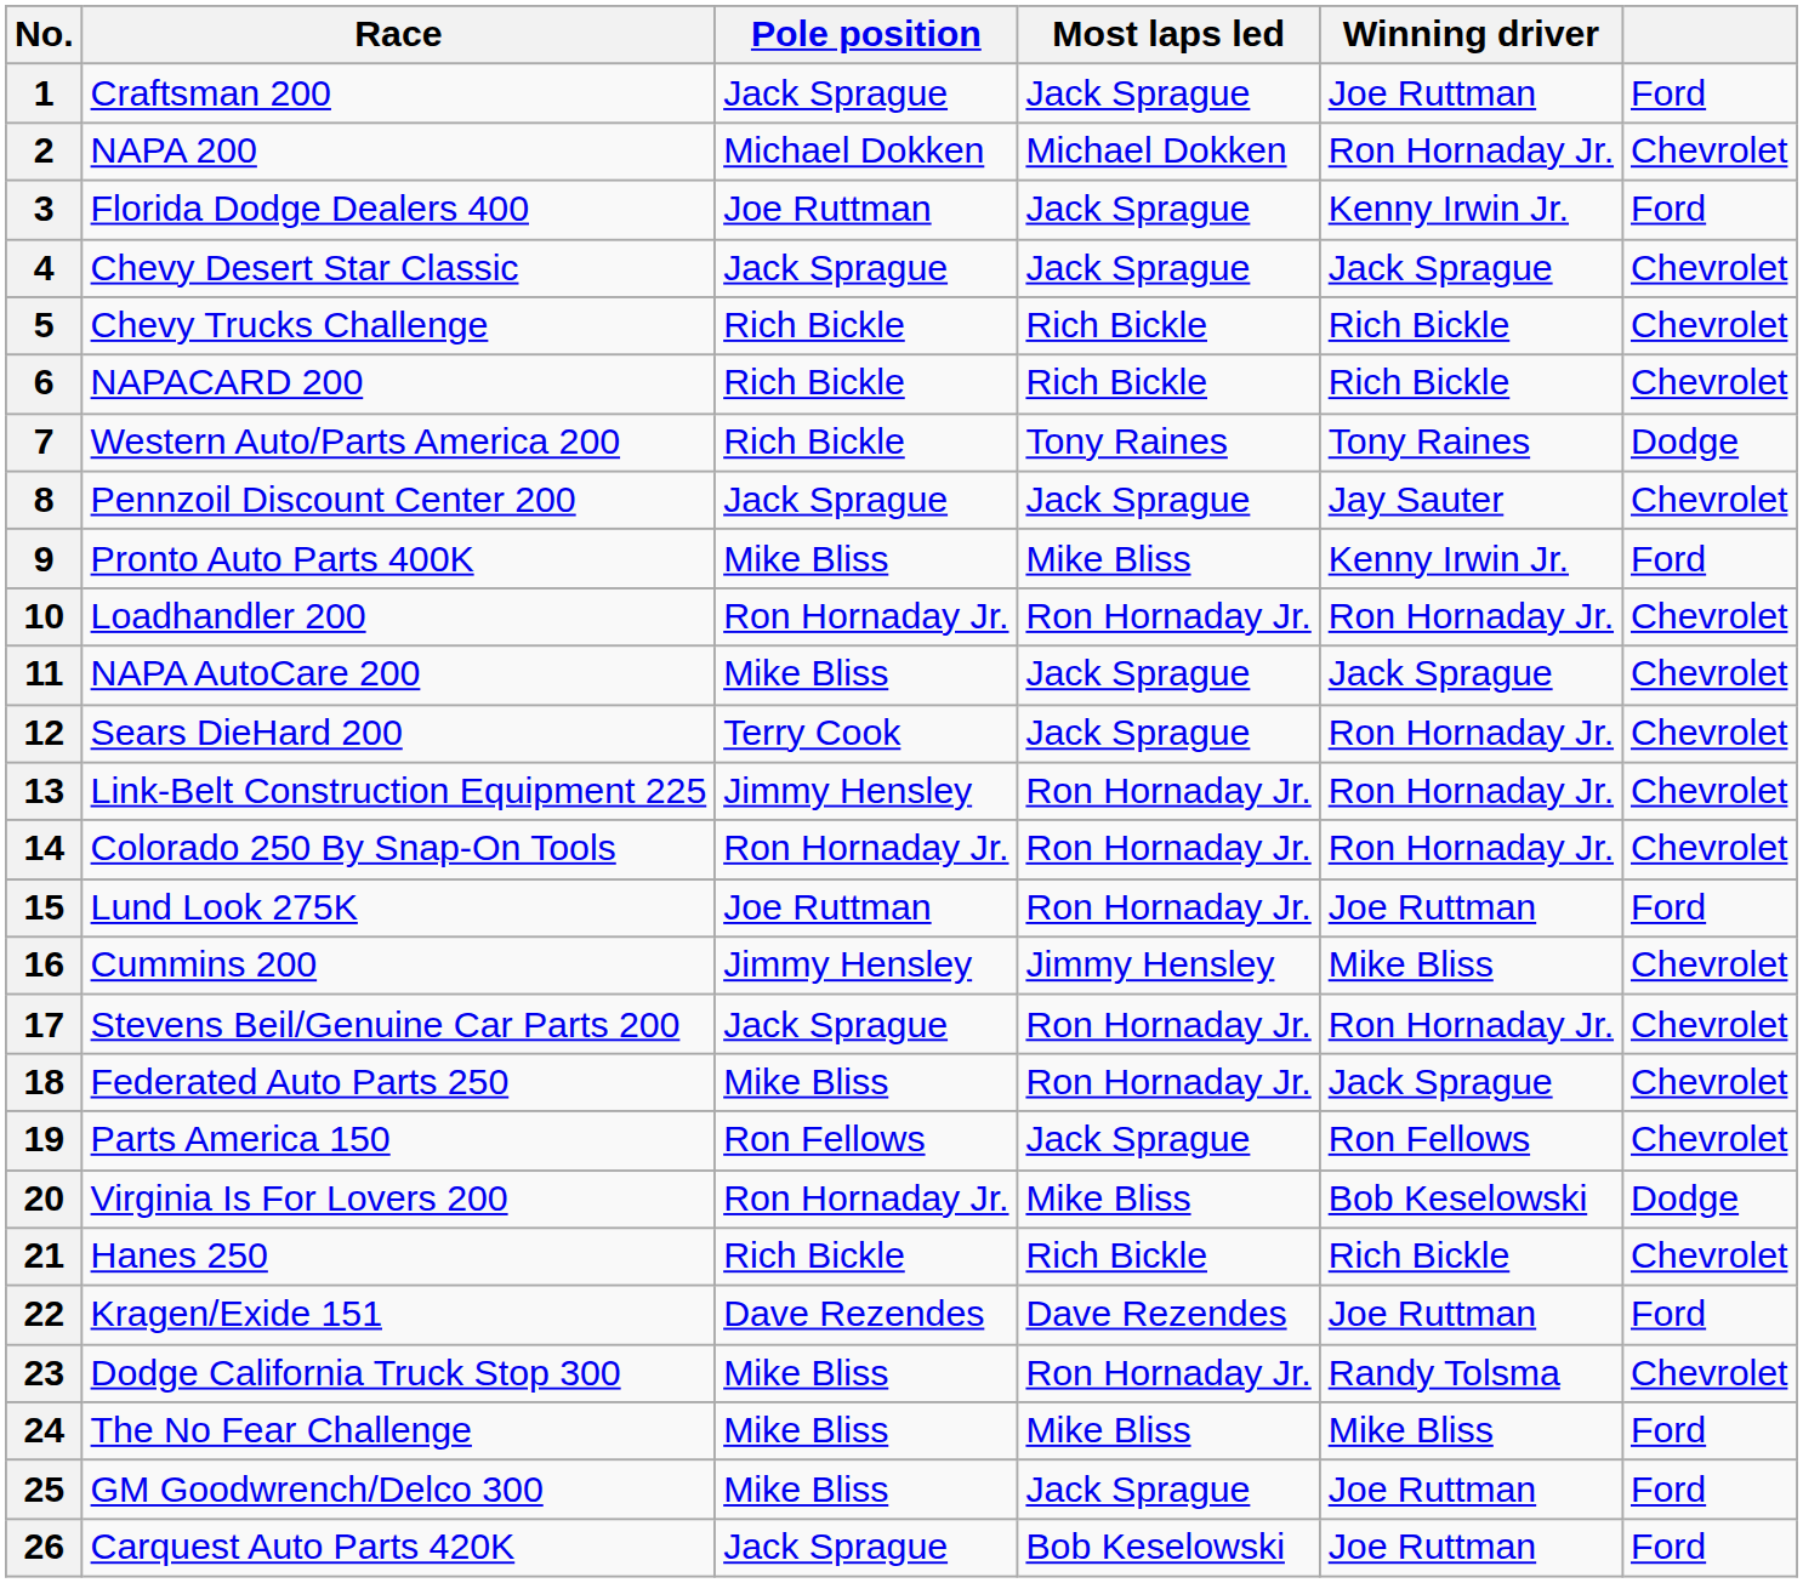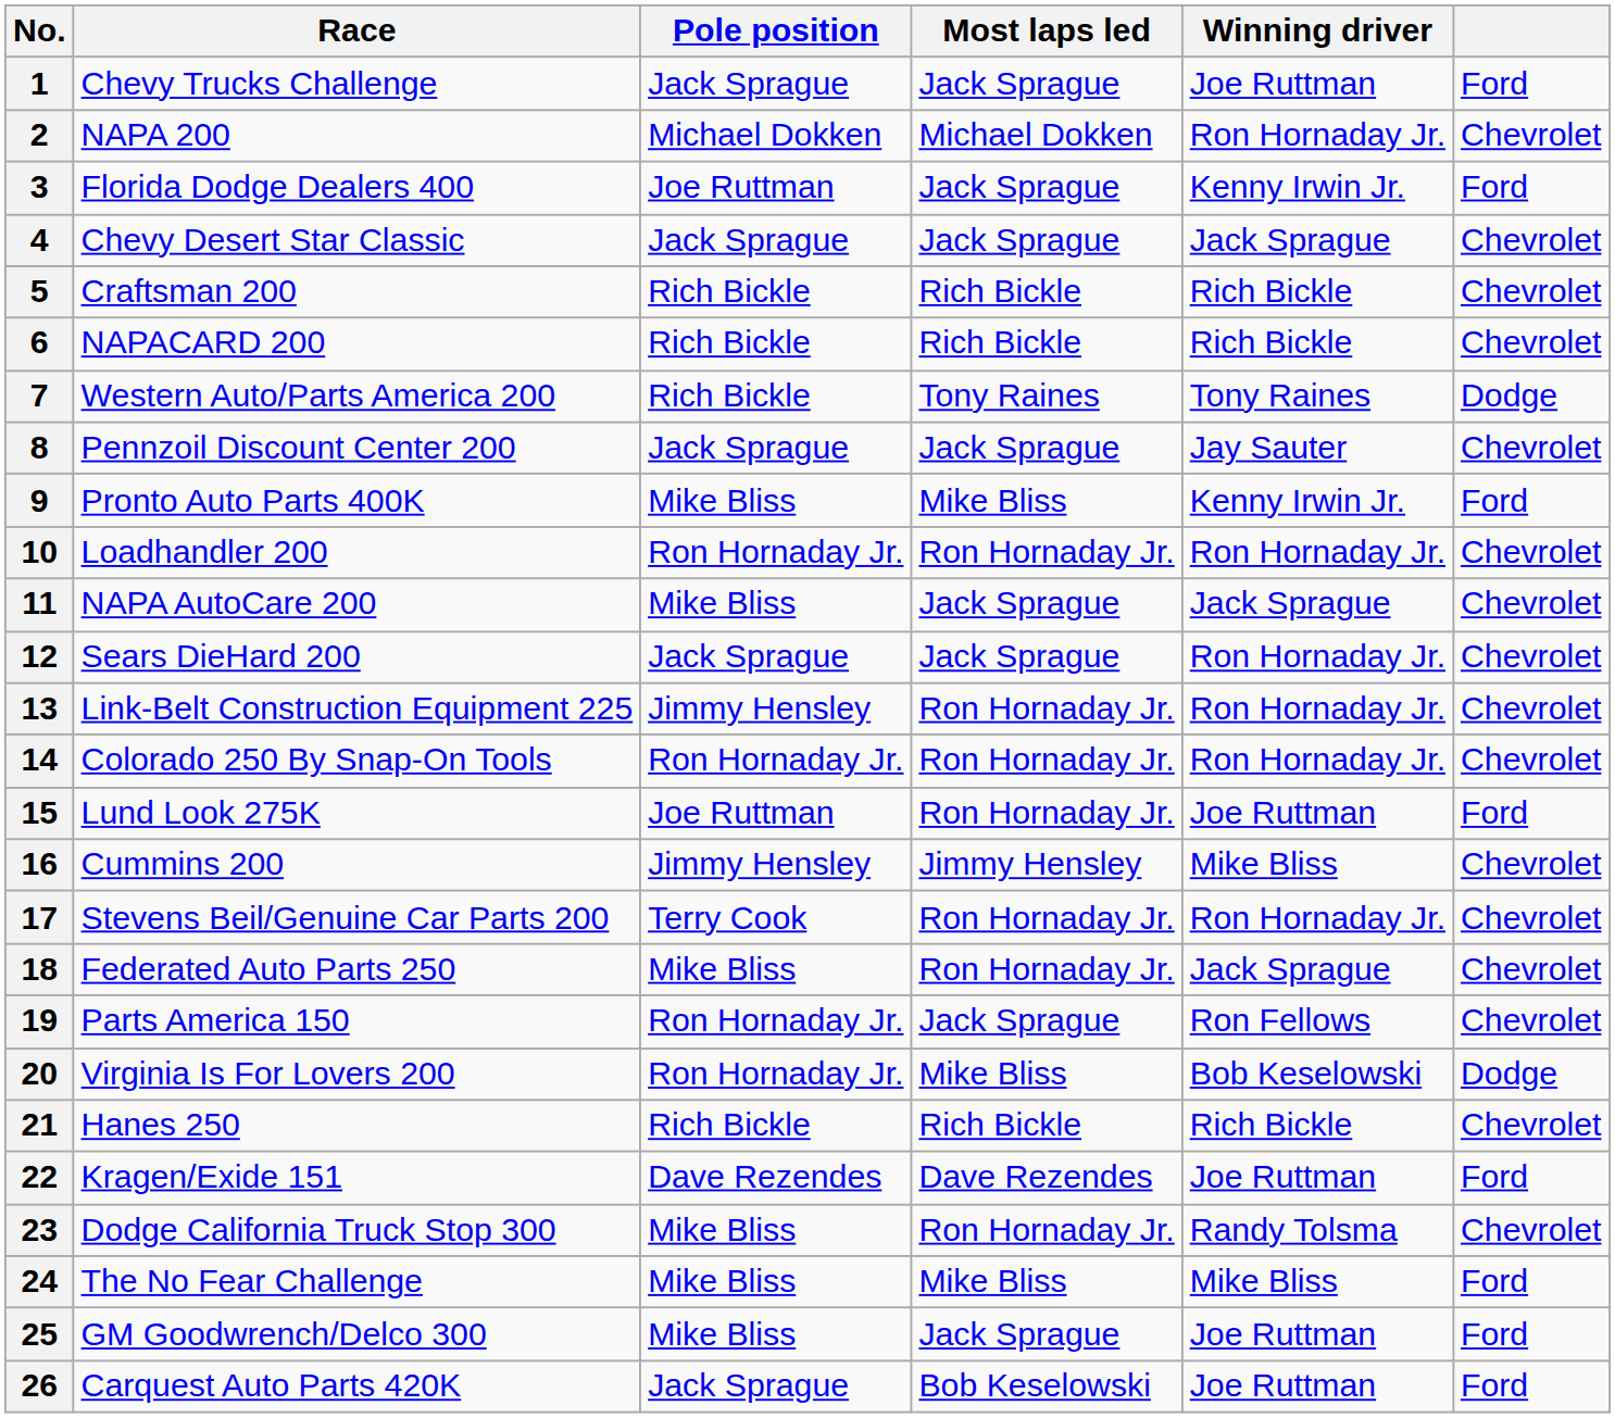1 | Race: Craftsman 200 -> Chevy Trucks Challenge
5 | Race: Chevy Trucks Challenge -> Craftsman 200
12 | Pole position: Terry Cook -> Jack Sprague
17 | Pole position: Jack Sprague -> Terry Cook
19 | Pole position: Ron Fellows -> Ron Hornaday Jr.
